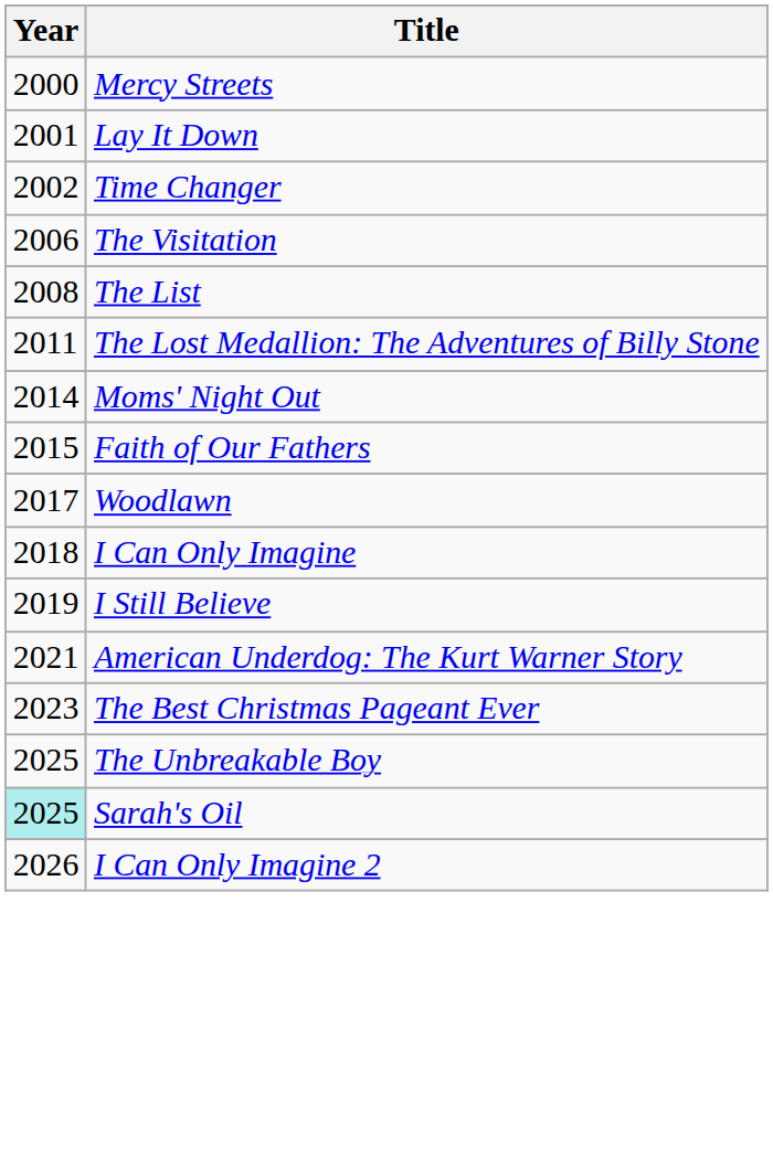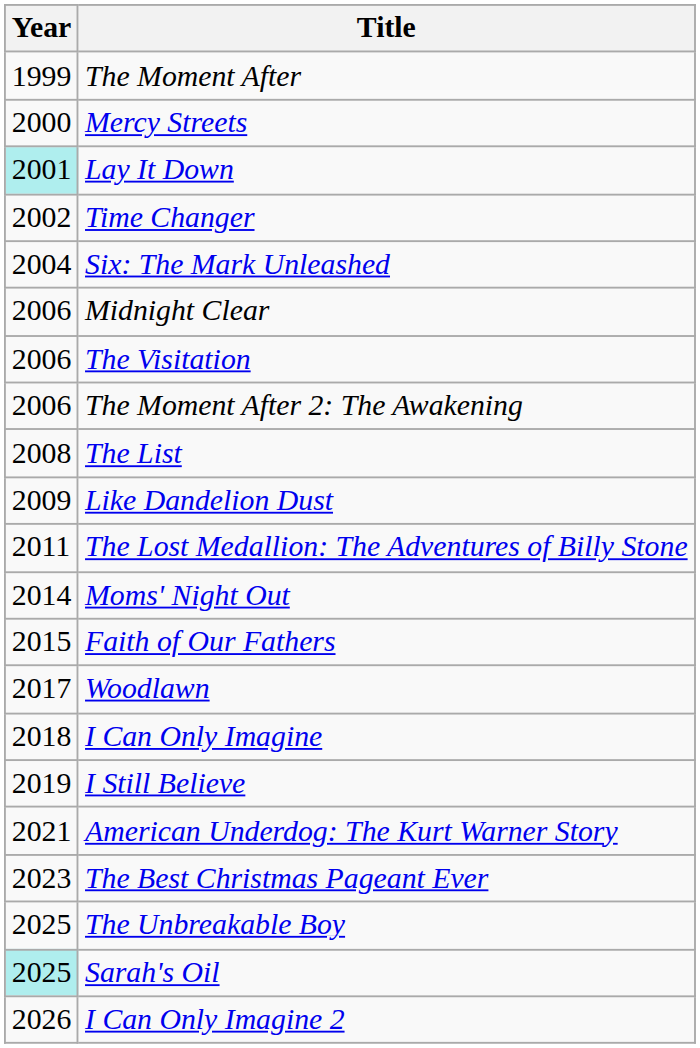+ row: 1999 | The Moment After
Lay It Down | Year: no background -> paleturquoise background
+ row: 2004 | Six: The Mark Unleashed
+ row: 2006 | Midnight Clear
+ row: 2006 | The Moment After 2: The Awakening
+ row: 2009 | Like Dandelion Dust
